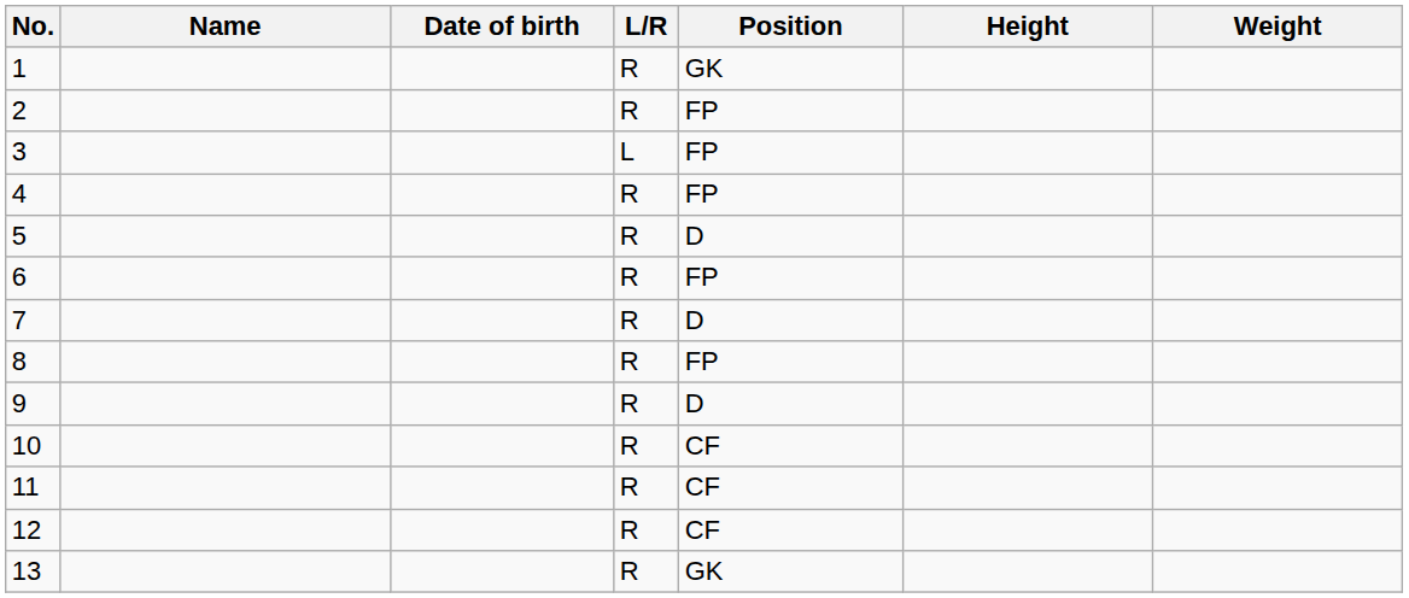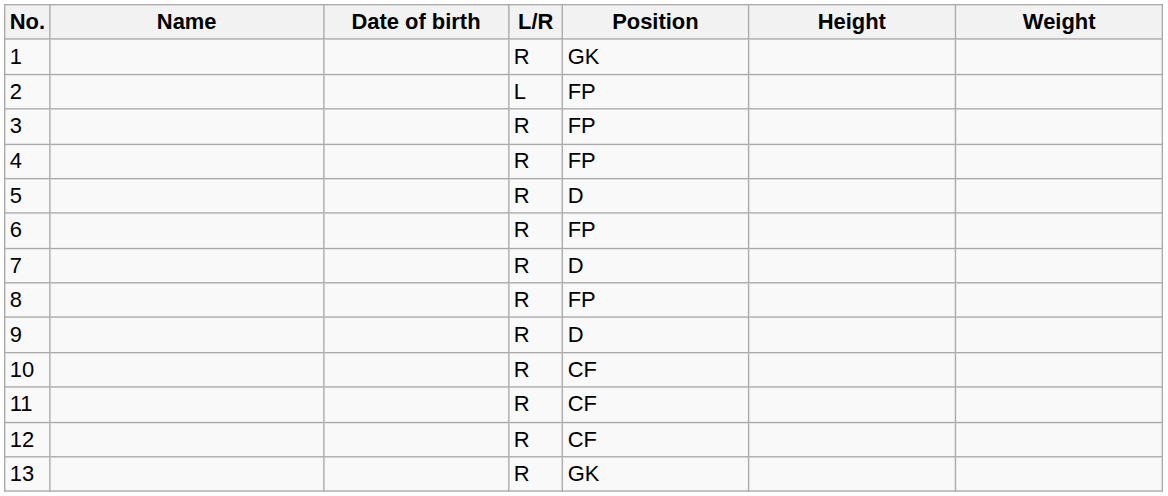2 | L/R: R -> L
3 | L/R: L -> R
